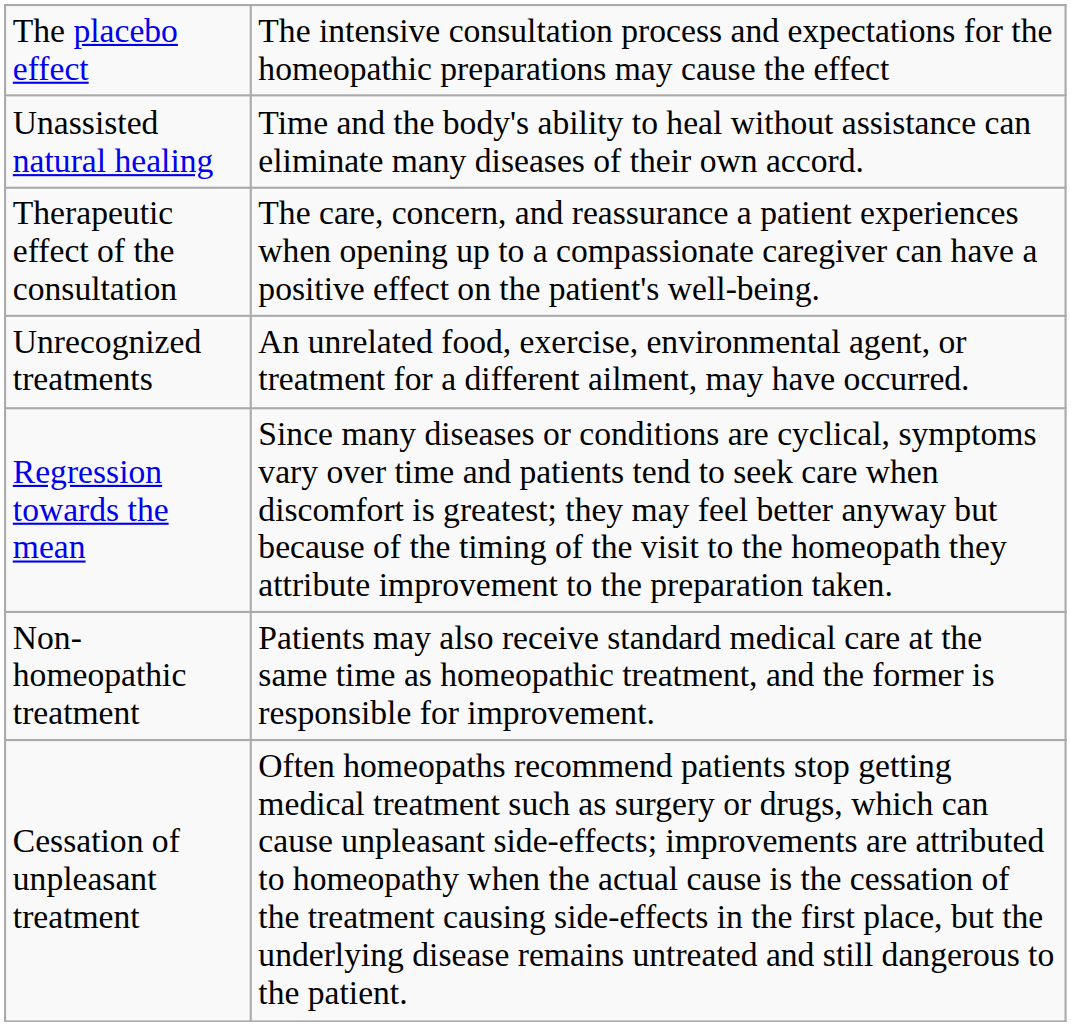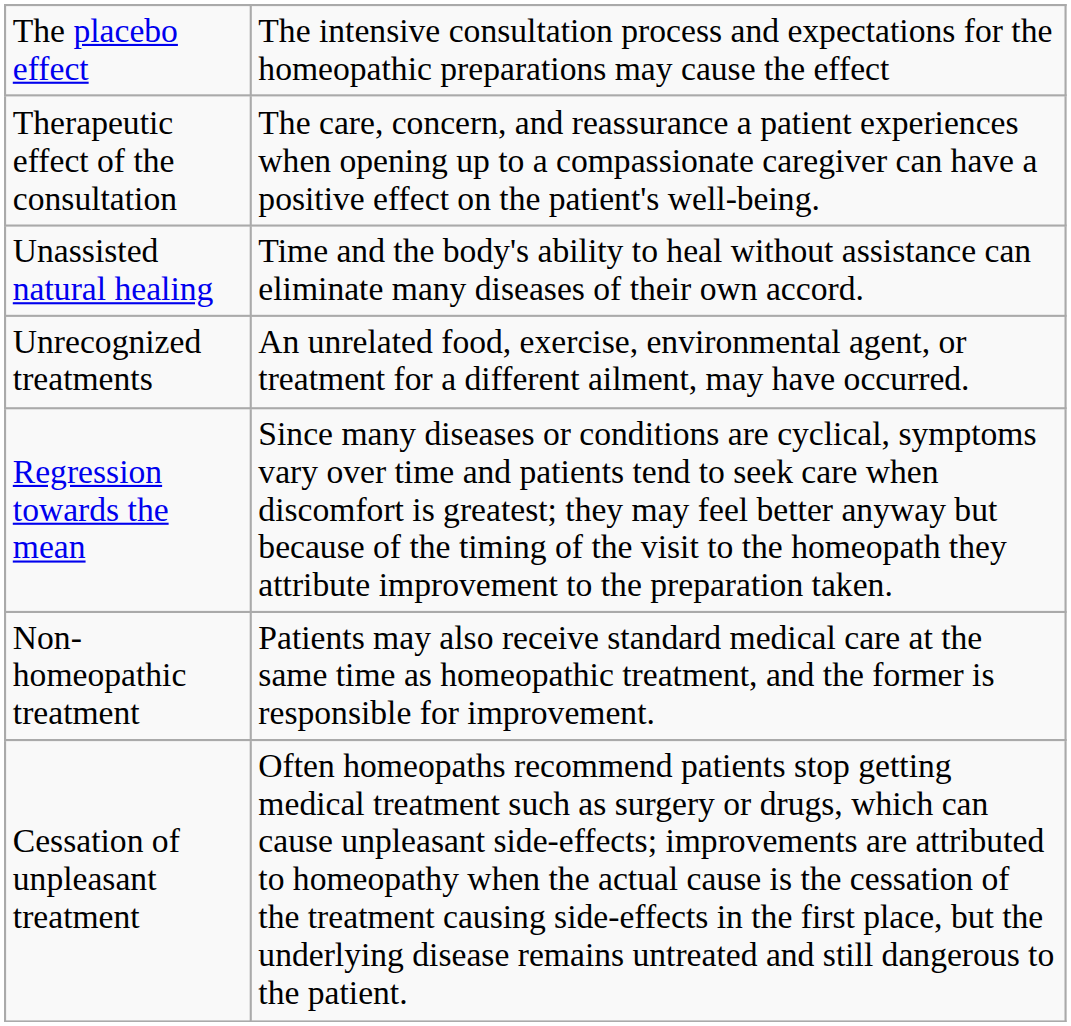rows swapped: Therapeutic effect of the consultation <-> Unassisted natural healing
